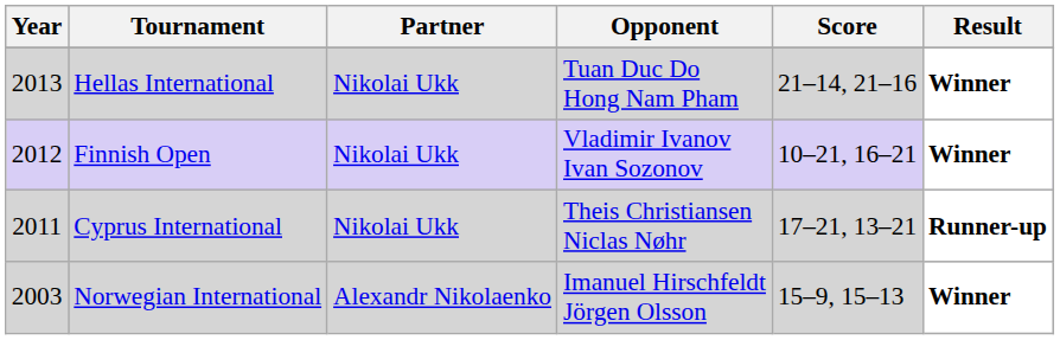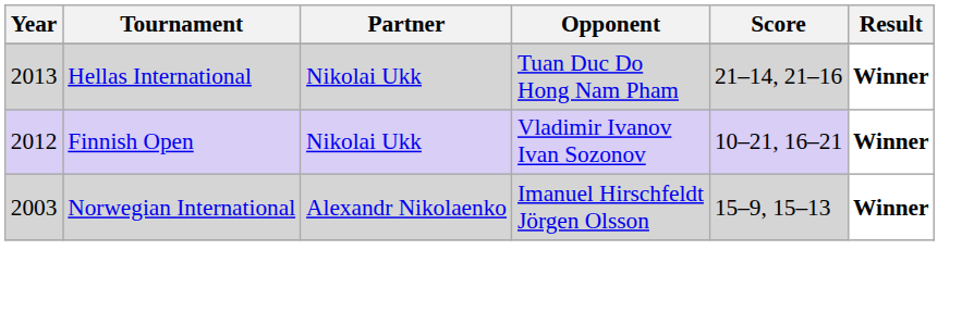- row: 2011 | Cyprus International | Nikolai Ukk | Theis Christiansen Niclas Nøhr | 17–21, 13–21 | Runner-up
